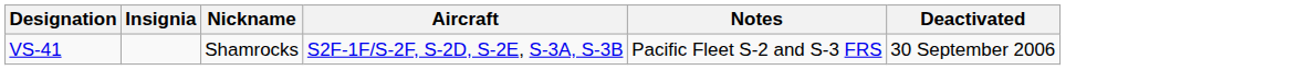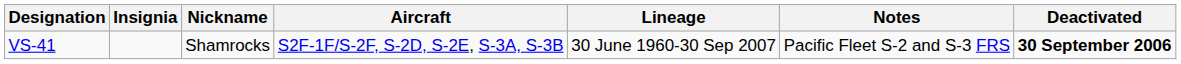+ column: Lineage | 30 June 1960-30 Sep 2007
VS-41 | Deactivated: normal -> bold
